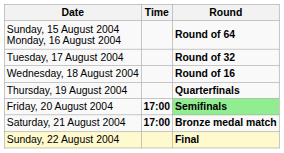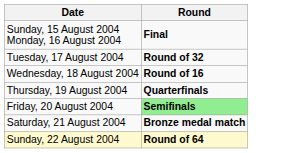- column: Time | 17:00 | 17:00
Sunday, 15 August 2004 Monday, 16 August 2004 | Round: Round of 64 -> Final
Sunday, 22 August 2004 | Round: Final -> Round of 64
